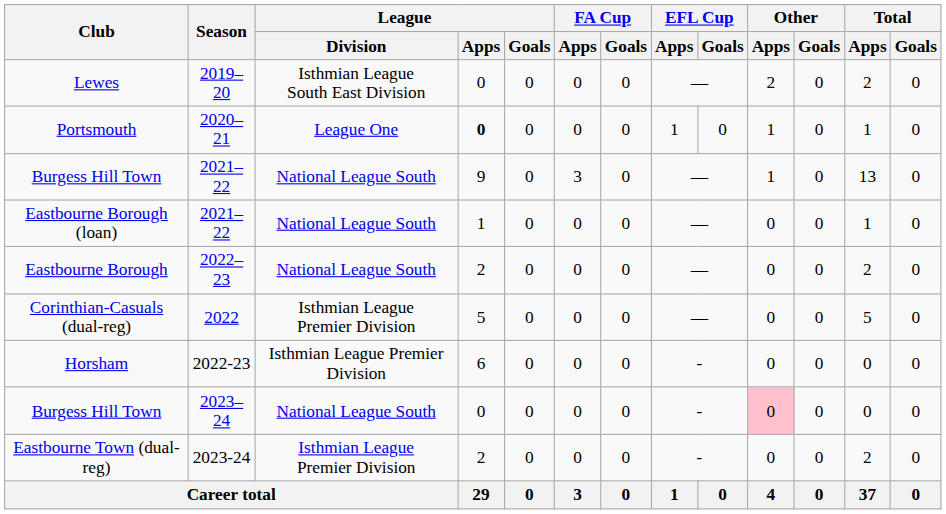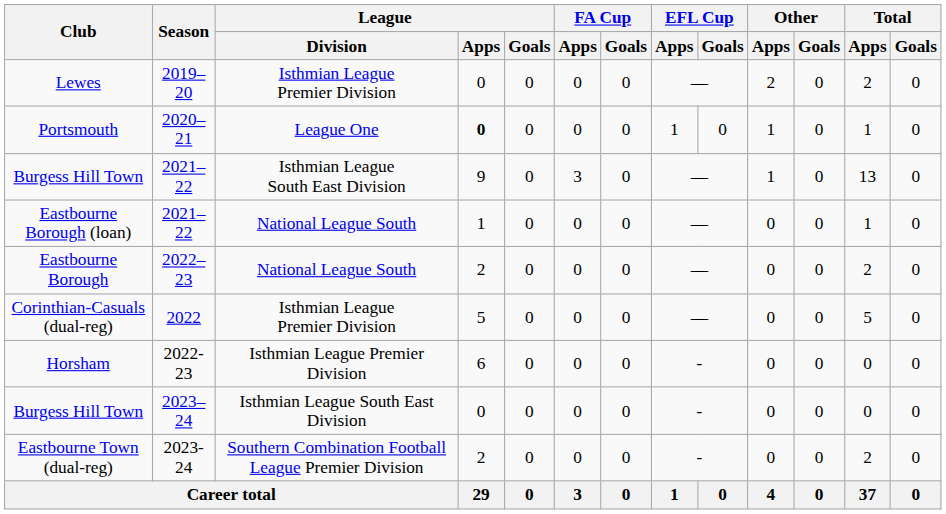Lewes | League / Division: Isthmian League South East Division -> Isthmian League Premier Division
Burgess Hill Town / 2021–22 | League / Division: National League South -> Isthmian League South East Division
Burgess Hill Town / 2023–24 | League / Division: National League South -> Isthmian League South East Division
Burgess Hill Town / 2023–24 | Other / Apps: pink background -> no background
Eastbourne Town (dual-reg) | League / Division: Isthmian League Premier Division -> Southern Combination Football League Premier Division
